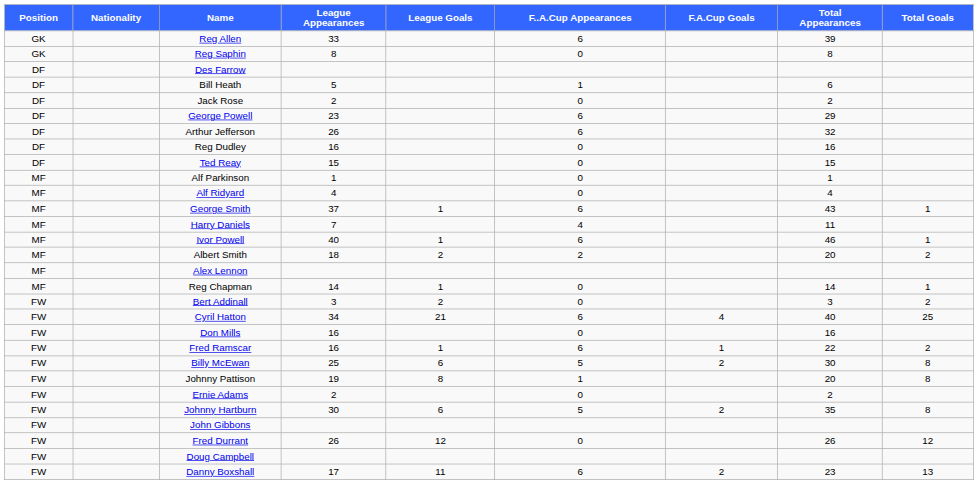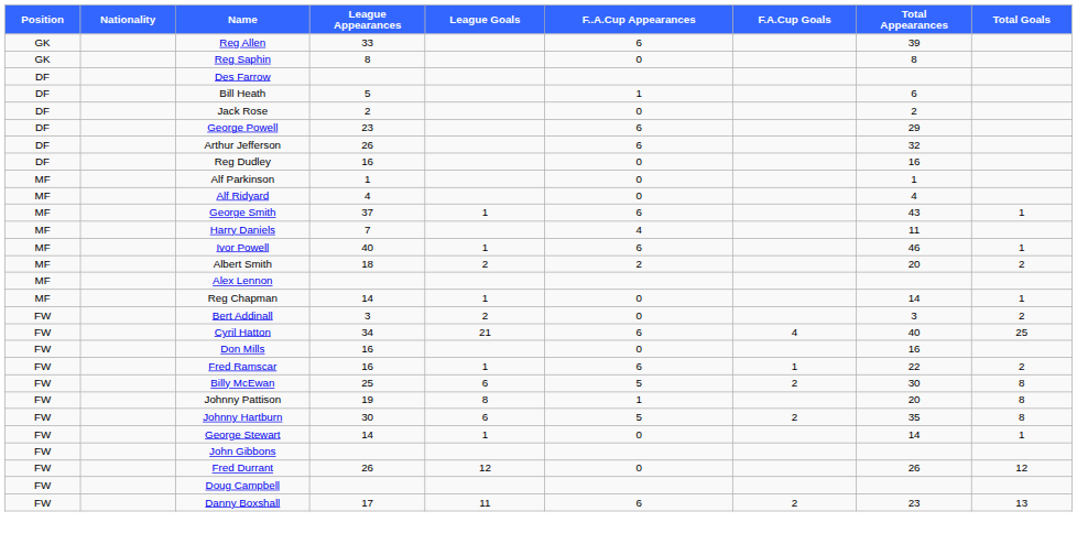- row: DF | Ted Reay | 15 | 0 | 15
- row: FW | Ernie Adams | 2 | 0 | 2
+ row: FW | George Stewart | 14 | 1 | 0 | 14 | 1
